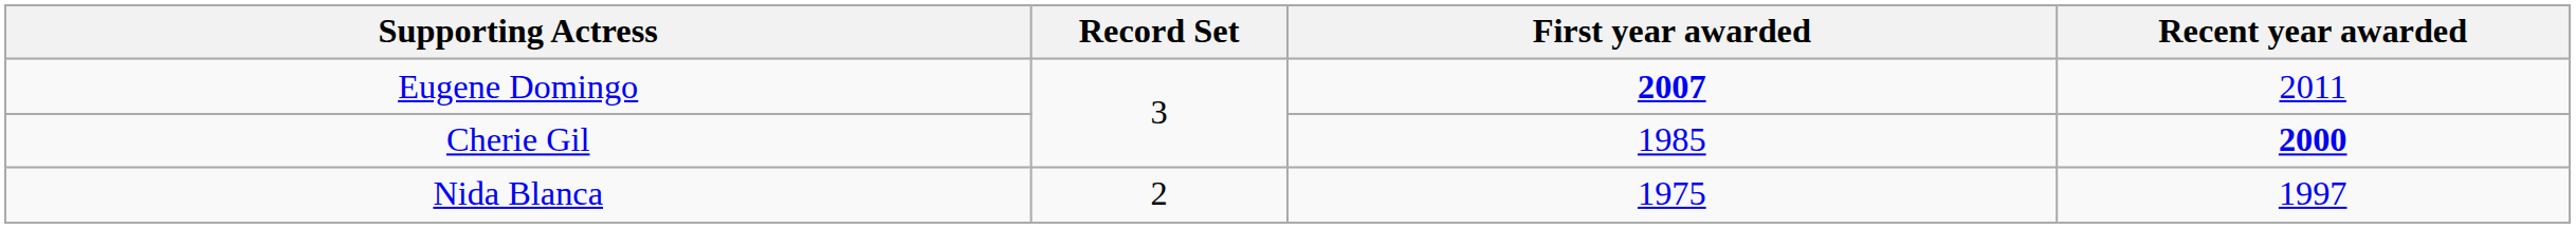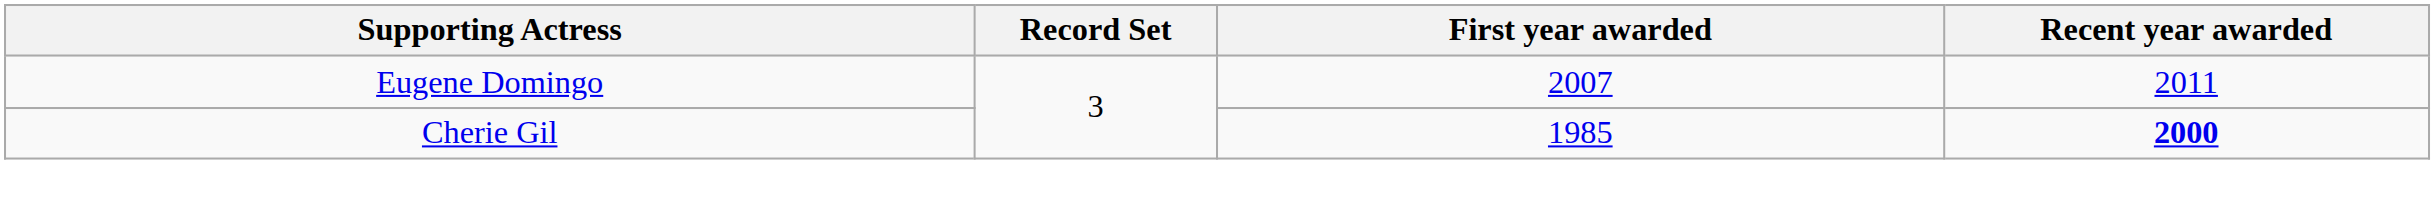Eugene Domingo | First year awarded: bold -> normal
- row: Nida Blanca | 2 | 1975 | 1997
